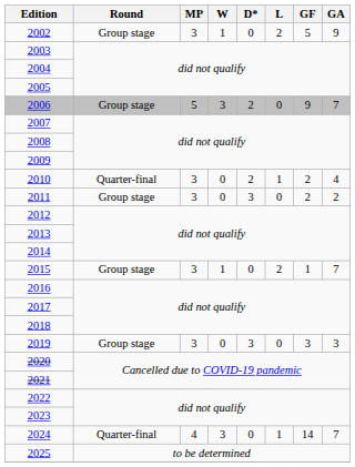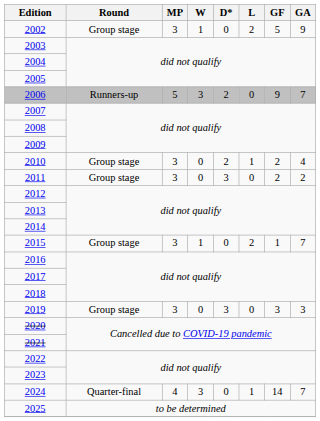2006 | Round: Group stage -> Runners-up
2010 | Round: Quarter-final -> Group stage
